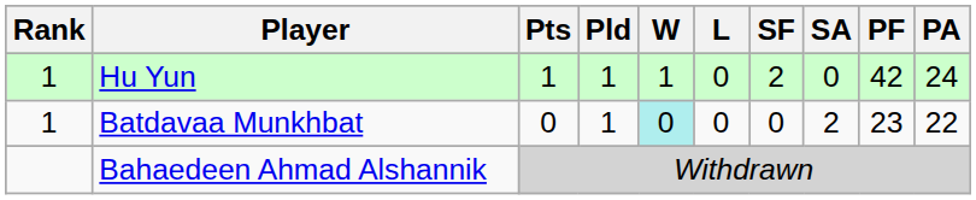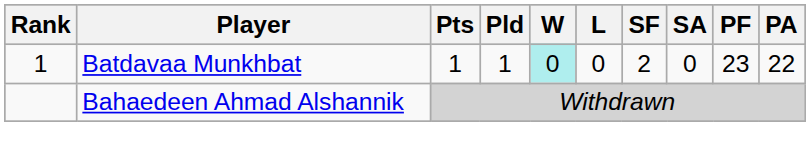- row: 1 | Hu Yun | 1 | 1 | 1 | 0 | 2 | 0 | 42 | 24
Batdavaa Munkhbat | Pts: 0 -> 1
Batdavaa Munkhbat | SF: 0 -> 2
Batdavaa Munkhbat | SA: 2 -> 0
